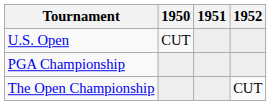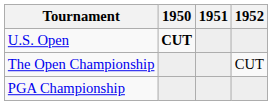U.S. Open | 1950: normal -> bold
rows swapped: The Open Championship <-> PGA Championship
